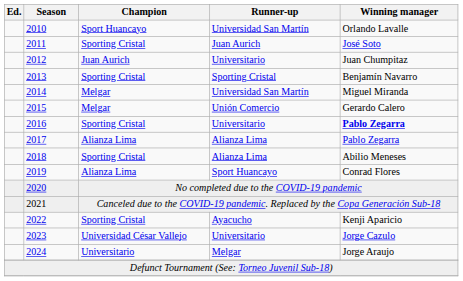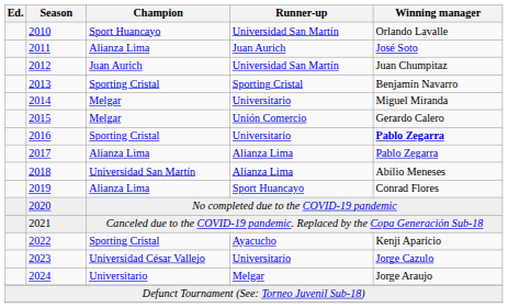2011 | Champion: Sporting Cristal -> Alianza Lima
2012 | Runner-up: Universitario -> Universidad San Martín
2014 | Runner-up: Universidad San Martín -> Universitario
2018 | Champion: Sporting Cristal -> Universidad San Martín
